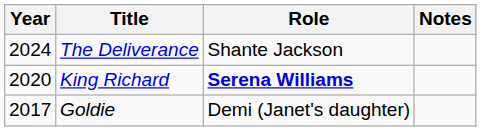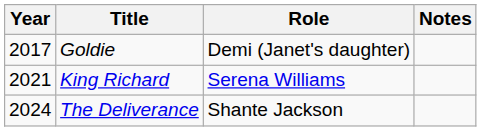rows swapped: Goldie <-> The Deliverance
King Richard | Year: 2020 -> 2021
King Richard | Role: bold -> normal
